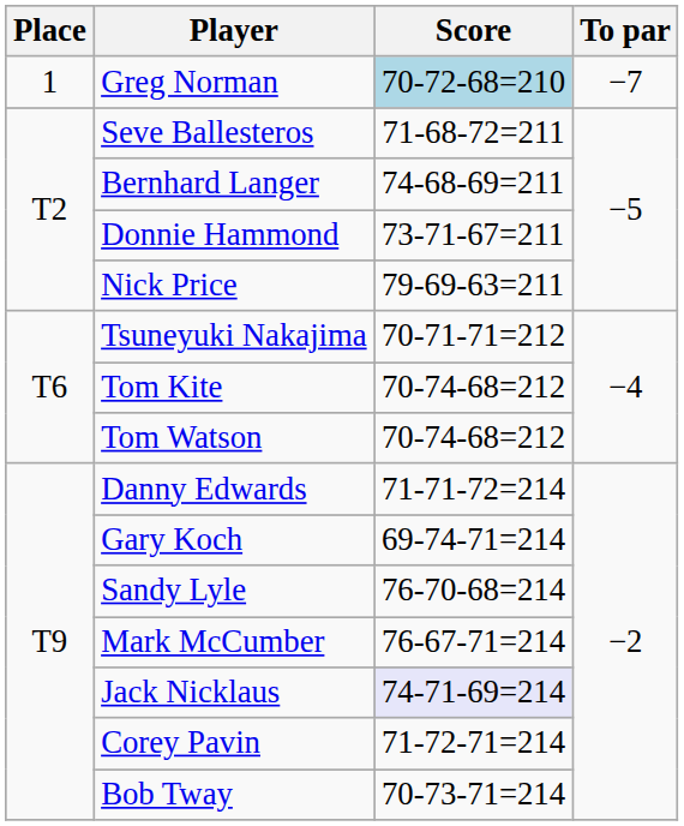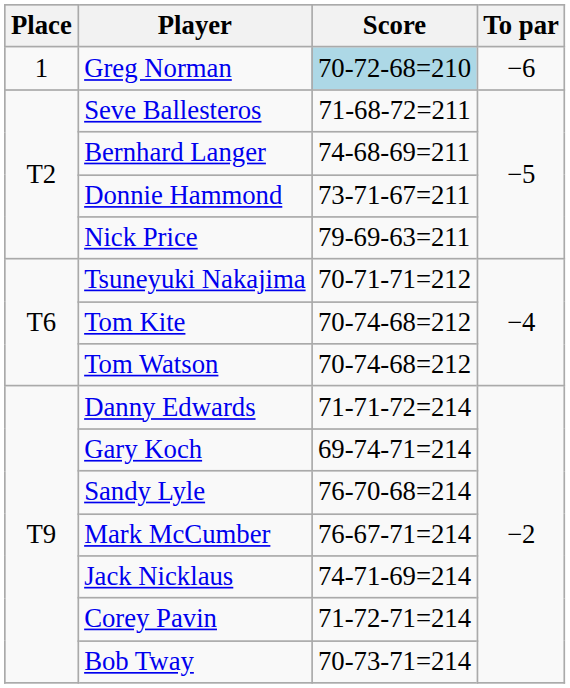Greg Norman | To par: −7 -> −6
Jack Nicklaus | Score: lavender background -> no background
